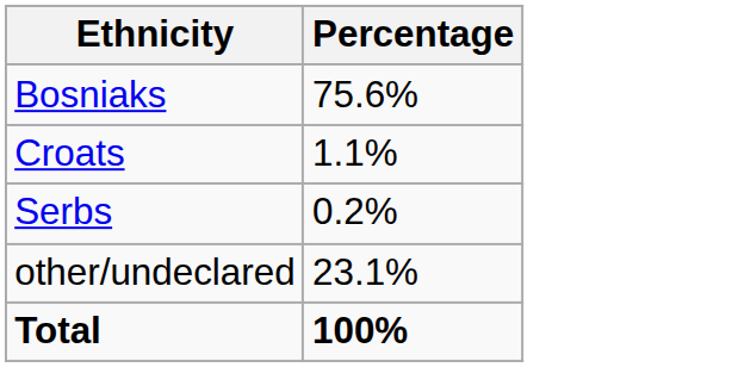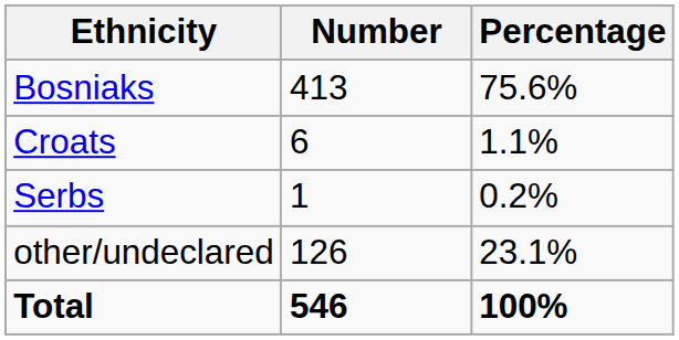+ column: Number | 413 | 6 | 1 | 126 | 546
